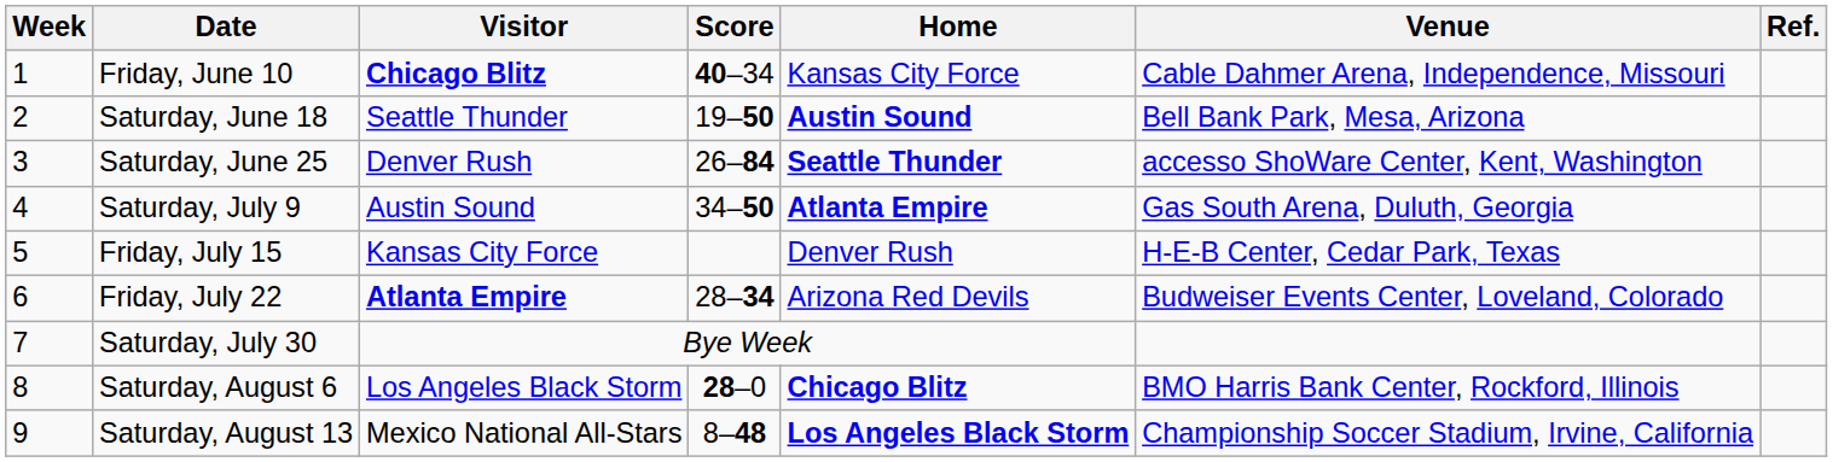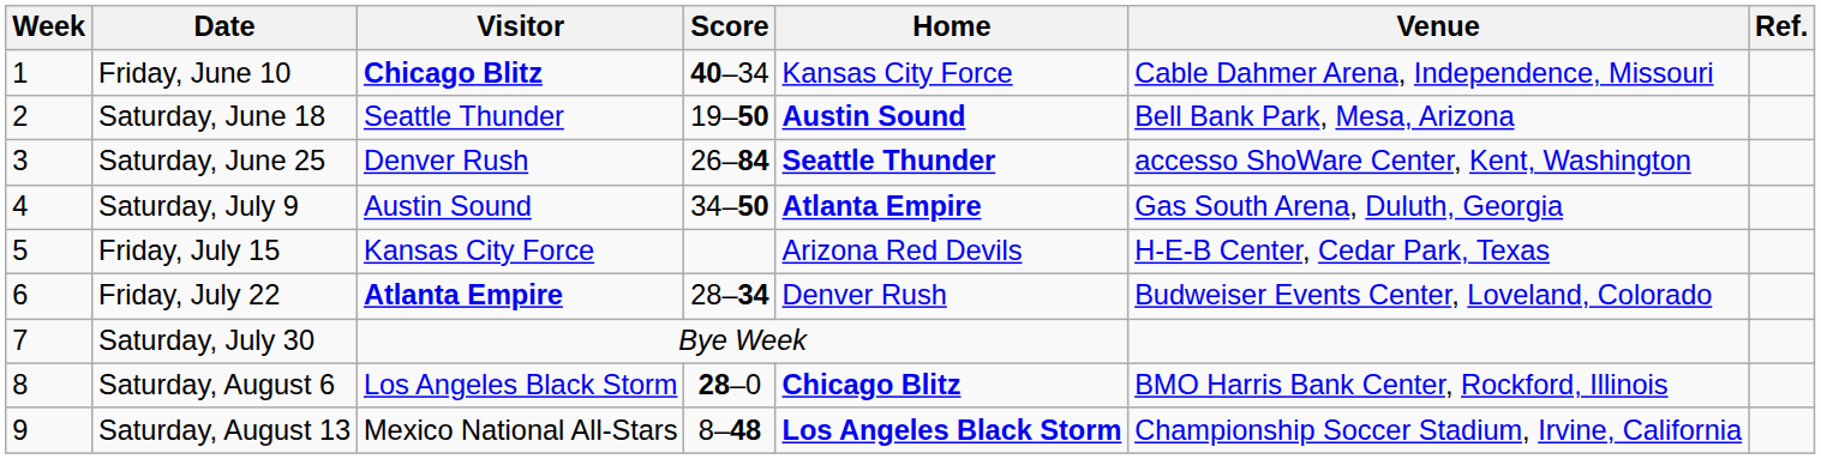Friday, July 15 | Home: Denver Rush -> Arizona Red Devils
Friday, July 22 | Home: Arizona Red Devils -> Denver Rush
